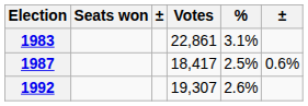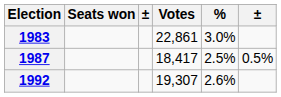1983 | %: 3.1% -> 3.0%
1987 | column 6: 0.6% -> 0.5%
